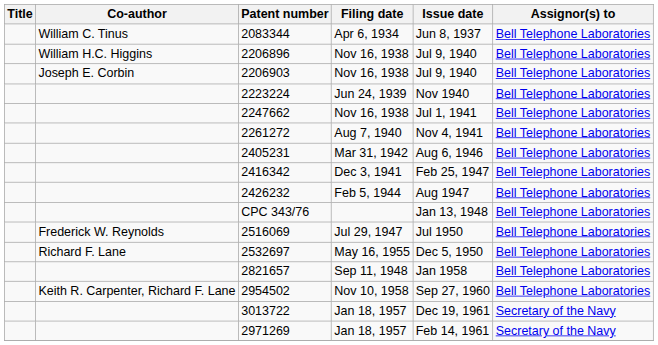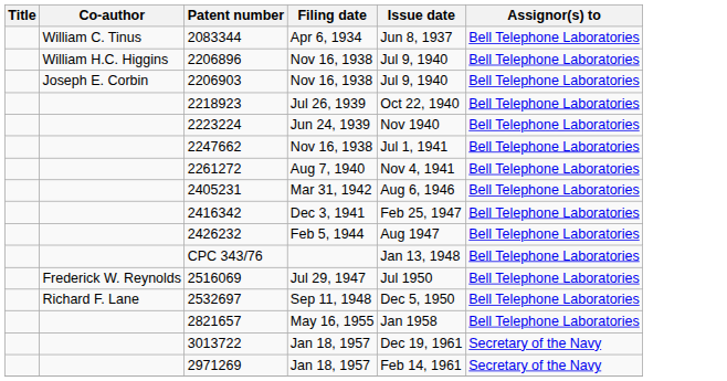+ row: 2218923 | Jul 26, 1939 | Oct 22, 1940 | Bell Telephone Laboratories
2532697 | Filing date: May 16, 1955 -> Sep 11, 1948
2821657 | Filing date: Sep 11, 1948 -> May 16, 1955
- row: Keith R. Carpenter, Richard F. Lane | 2954502 | Nov 10, 1958 | Sep 27, 1960 | Bell Telephone Laboratories
